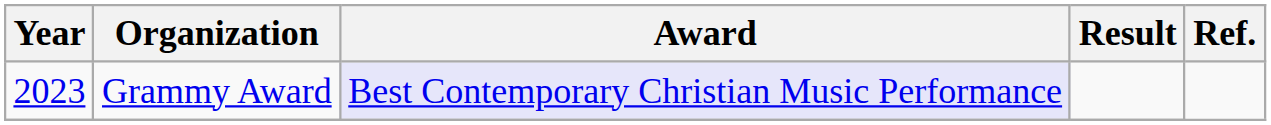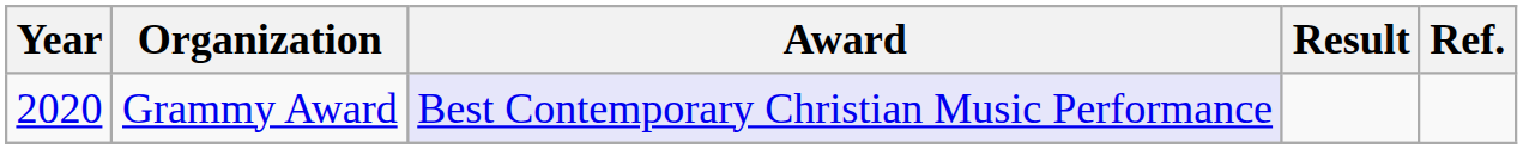Grammy Award | Year: 2023 -> 2020
